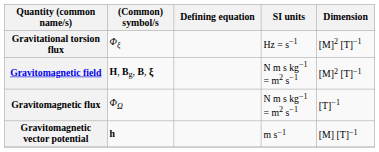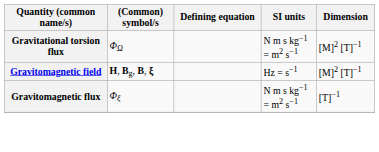Gravitational torsion flux | (Common) symbol/s: Φξ -> ΦΩ
Gravitational torsion flux | SI units: Hz = s−1 -> N m s kg−1 = m2 s−1
Gravitomagnetic field | SI units: N m s kg−1 = m2 s−1 -> Hz = s−1
Gravitomagnetic flux | (Common) symbol/s: ΦΩ -> Φξ
- row: Gravitomagnetic vector potential | h | m s−1 | [M] [T]−1
